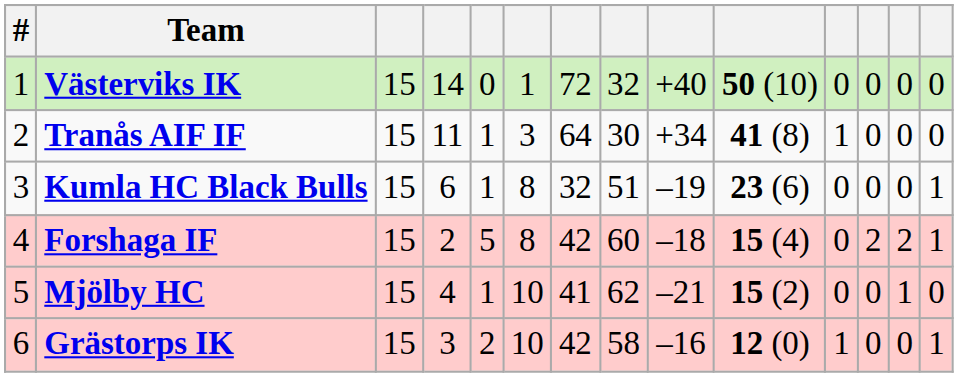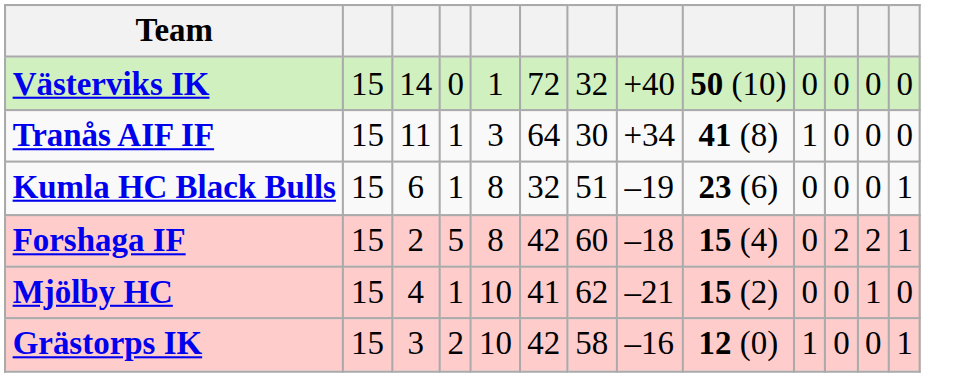- column: # | 1 | 2 | 3 | 4 | 5 | 6
